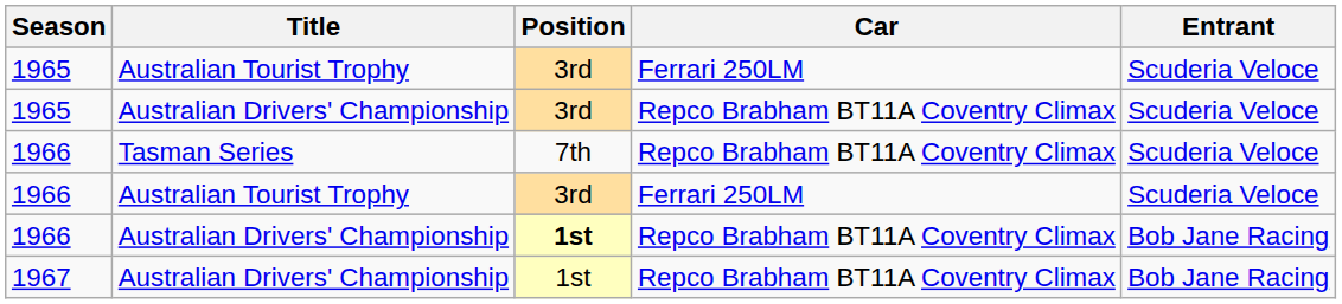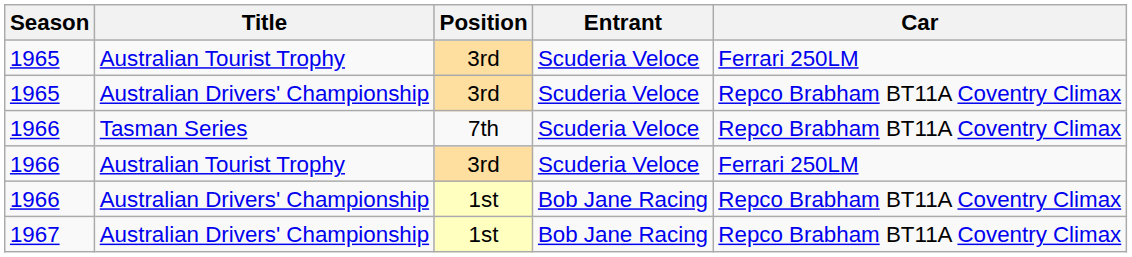columns swapped: Car <-> Entrant
1966 / Australian Drivers' Championship | Position: bold -> normal
